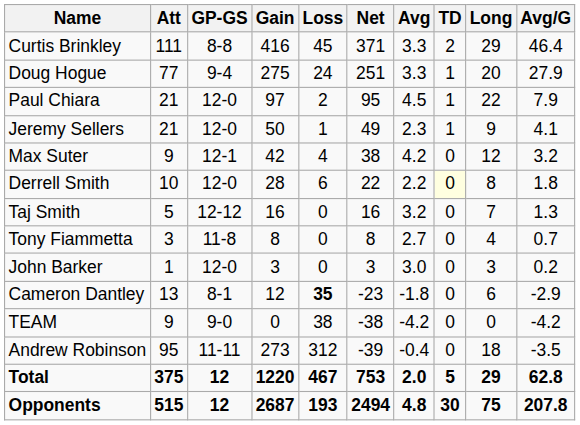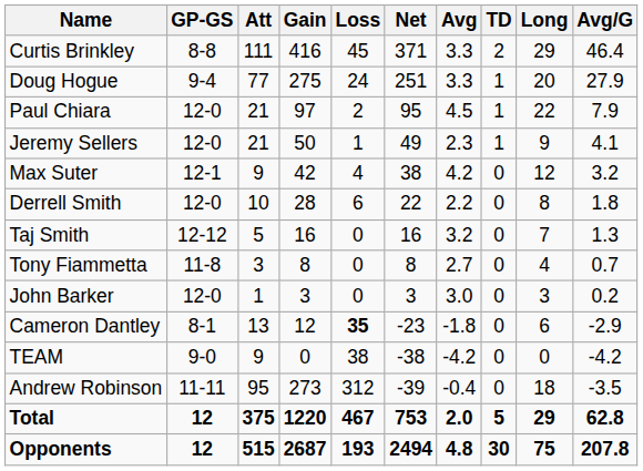columns swapped: GP-GS <-> Att
Derrell Smith | TD: lightyellow background -> no background
